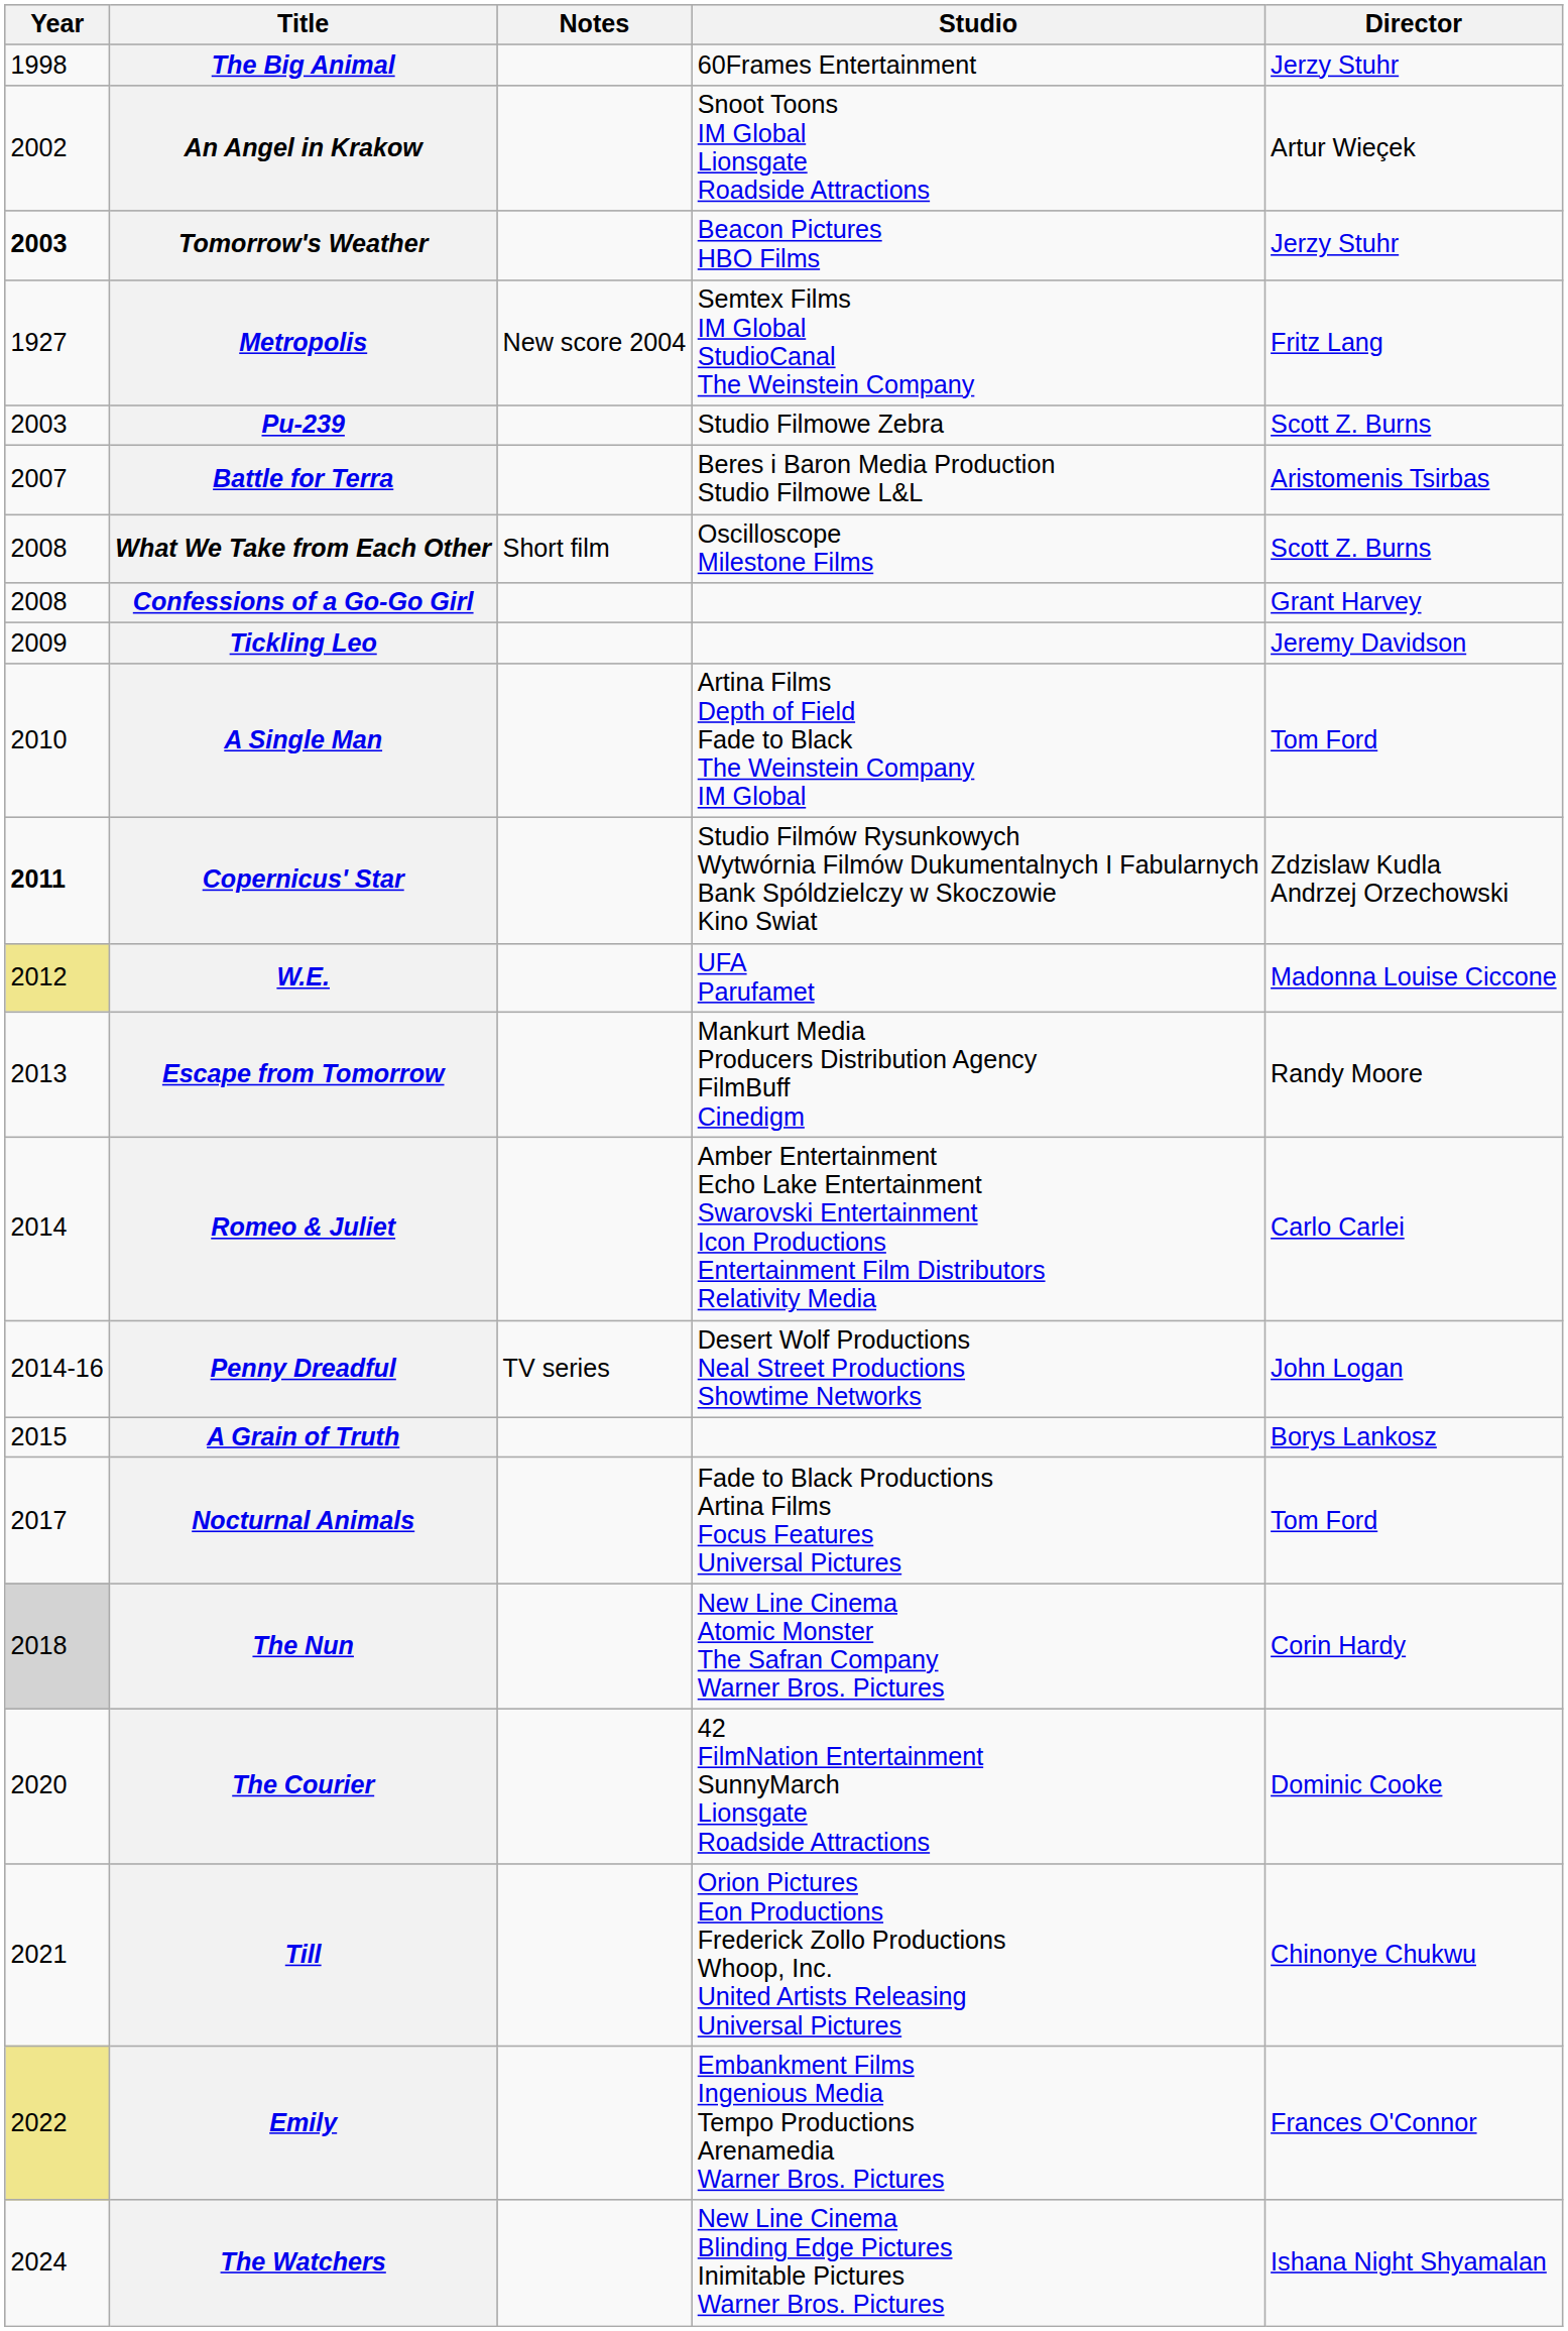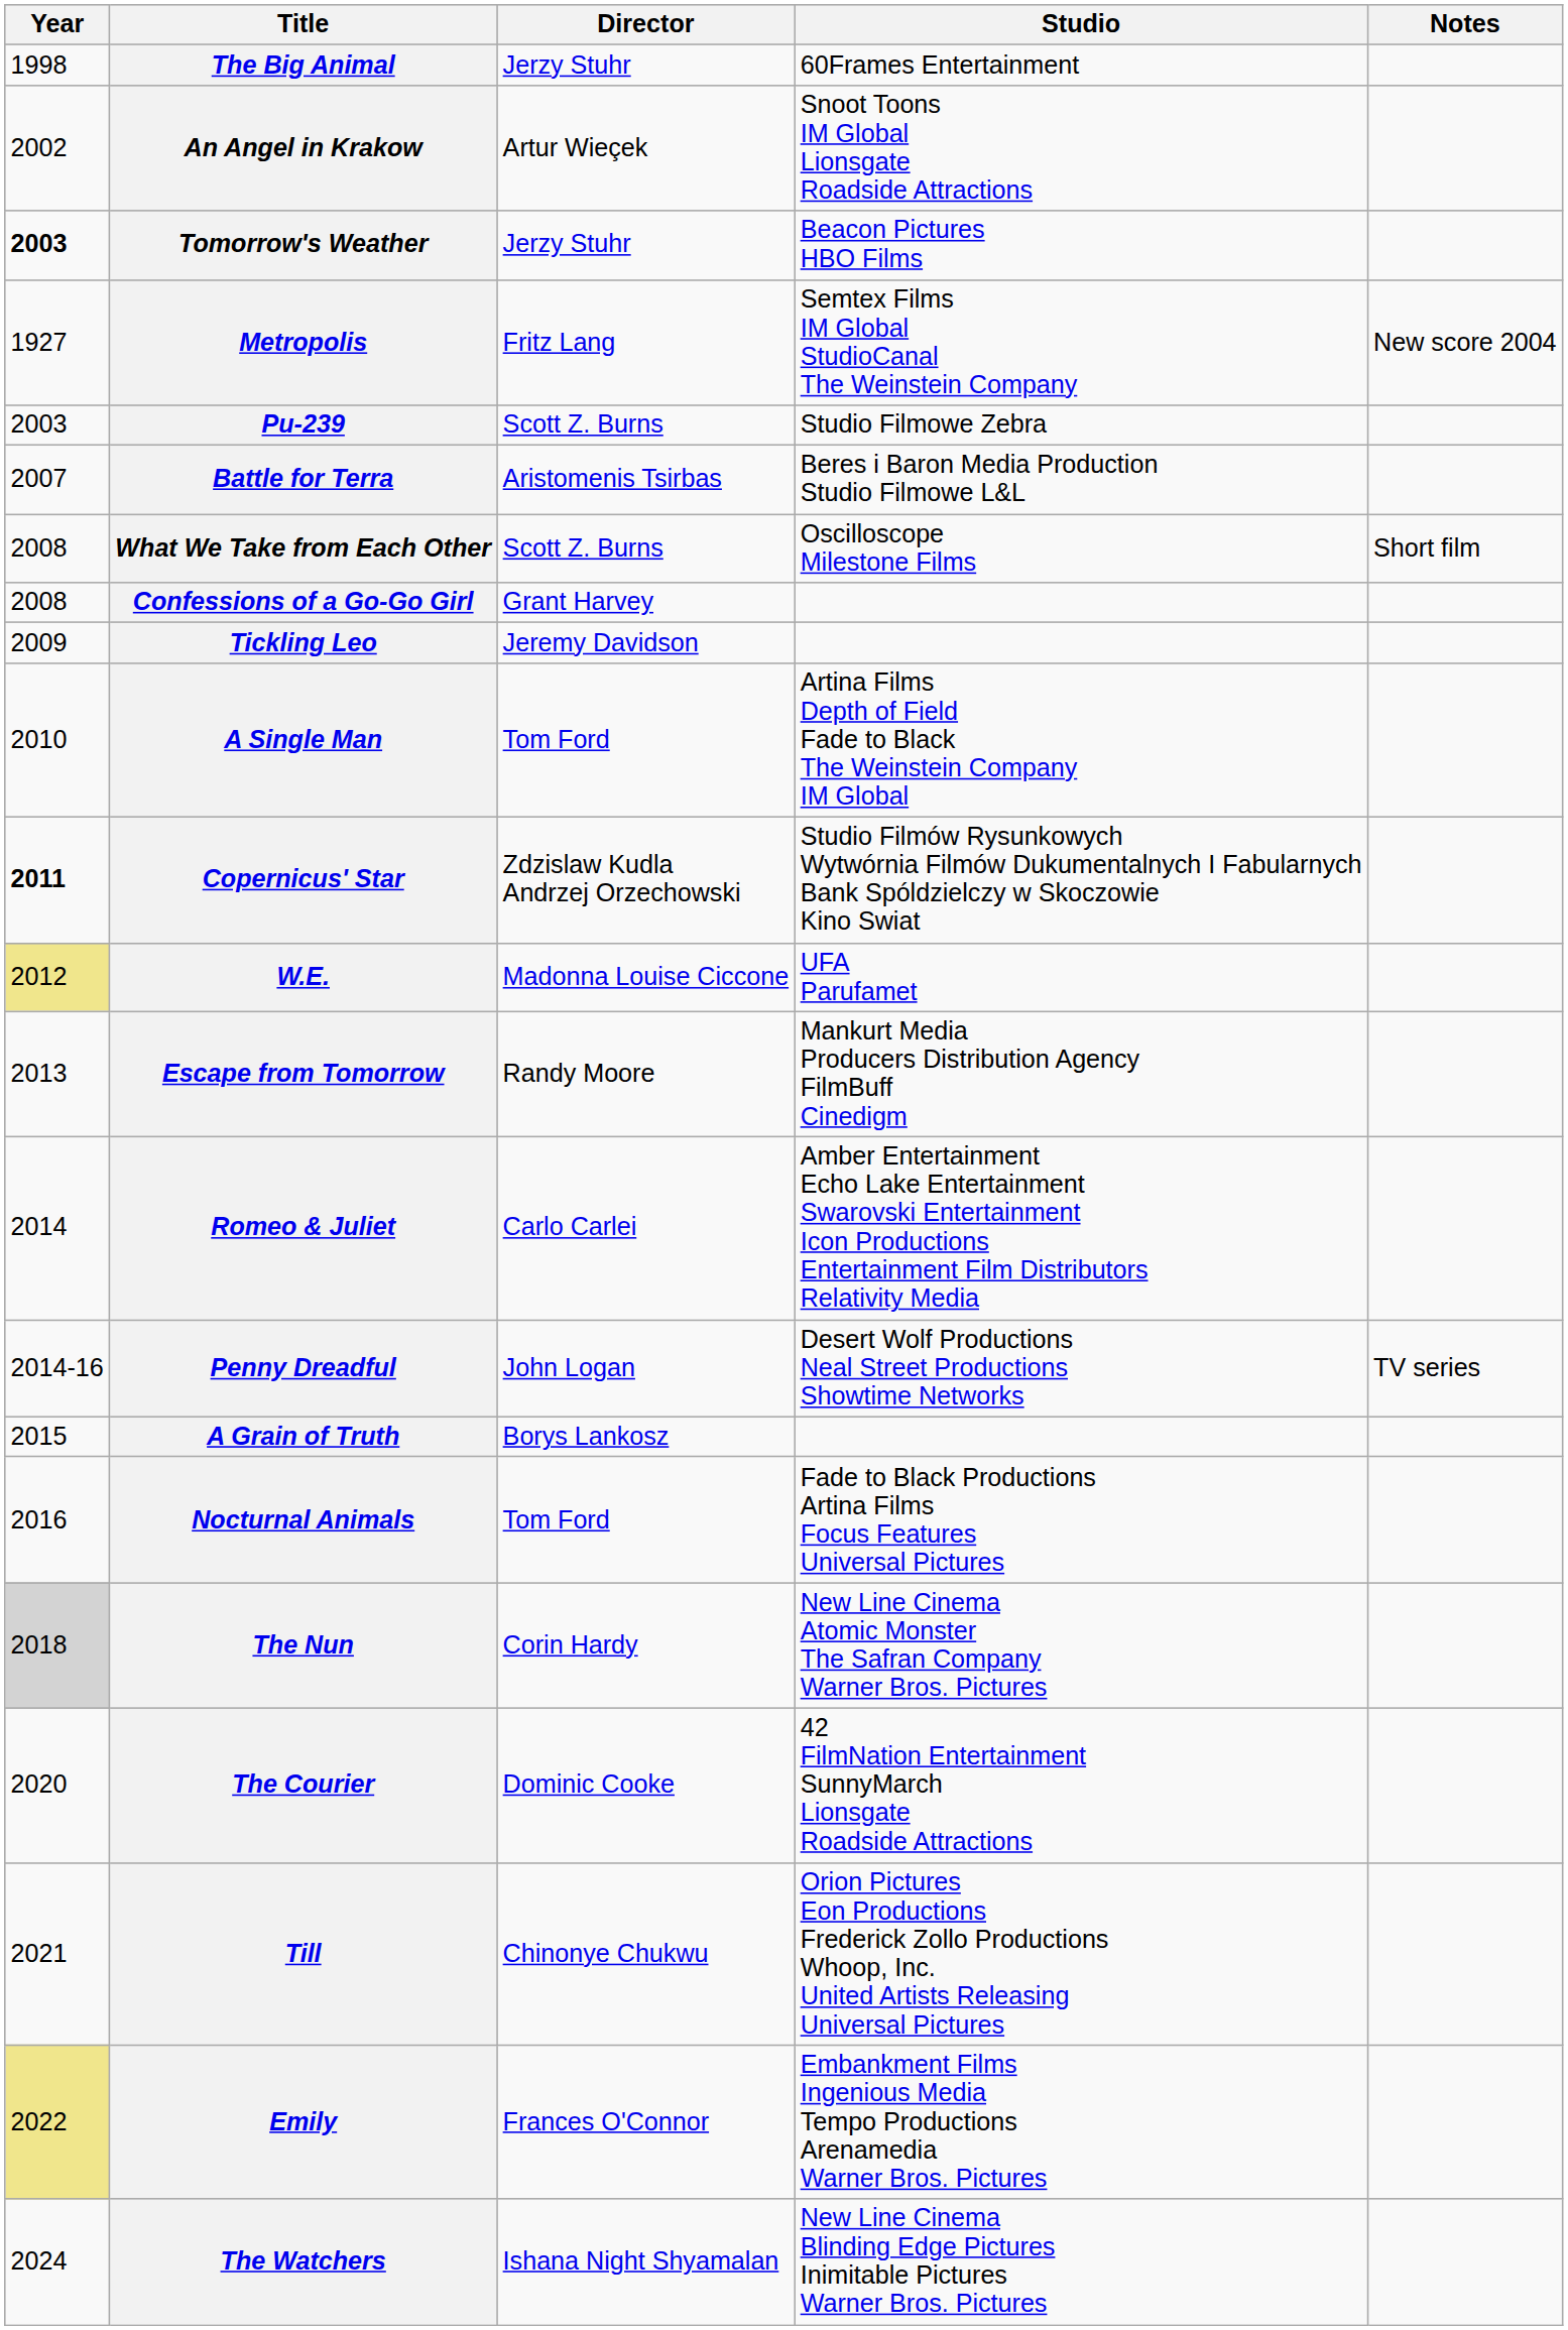columns swapped: Director <-> Notes
Nocturnal Animals | Year: 2017 -> 2016
